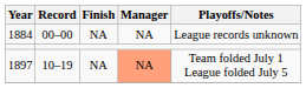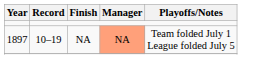- row: 1884 | 00–00 | NA | NA | League records unknown
